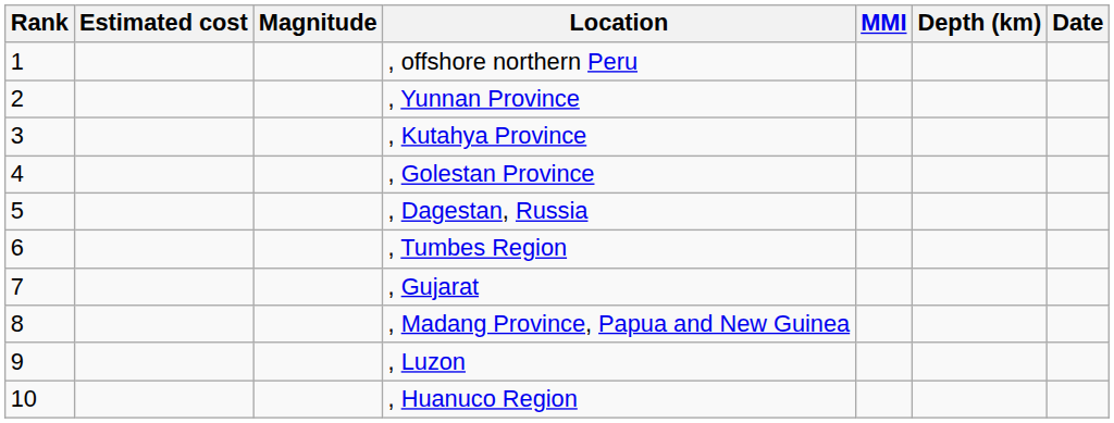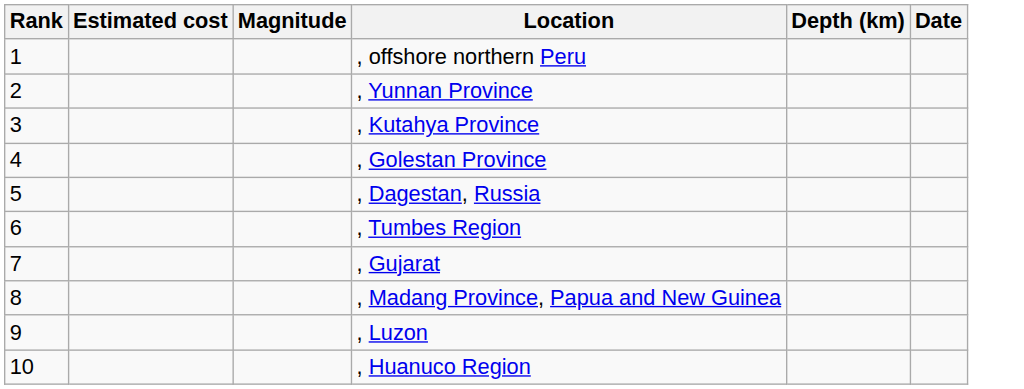- column: MMI
